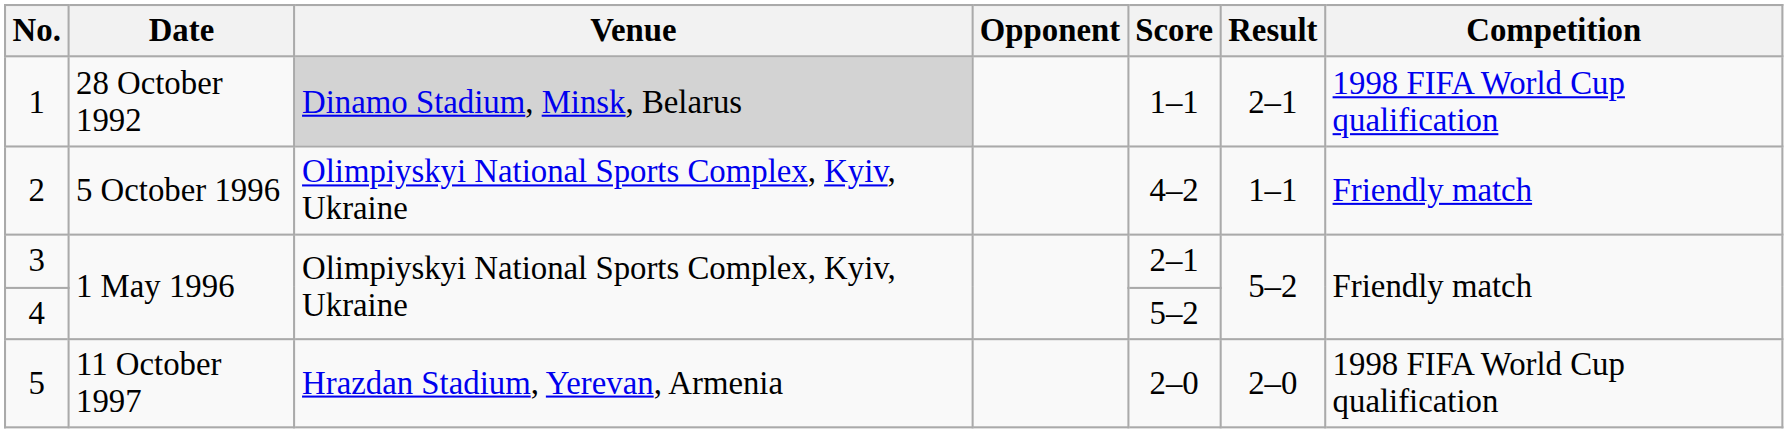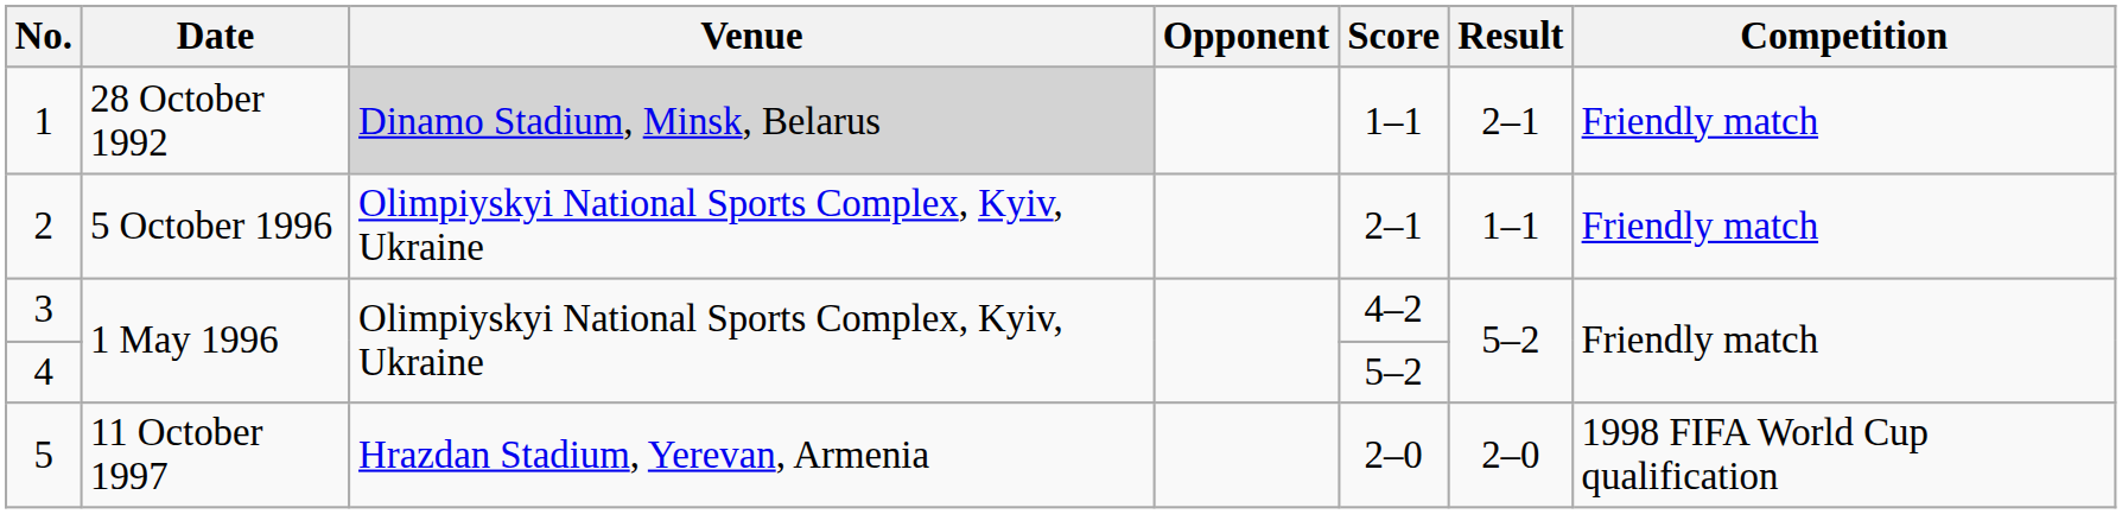1 | Competition: 1998 FIFA World Cup qualification -> Friendly match
2 | Score: 4–2 -> 2–1
3 | Score: 2–1 -> 4–2
